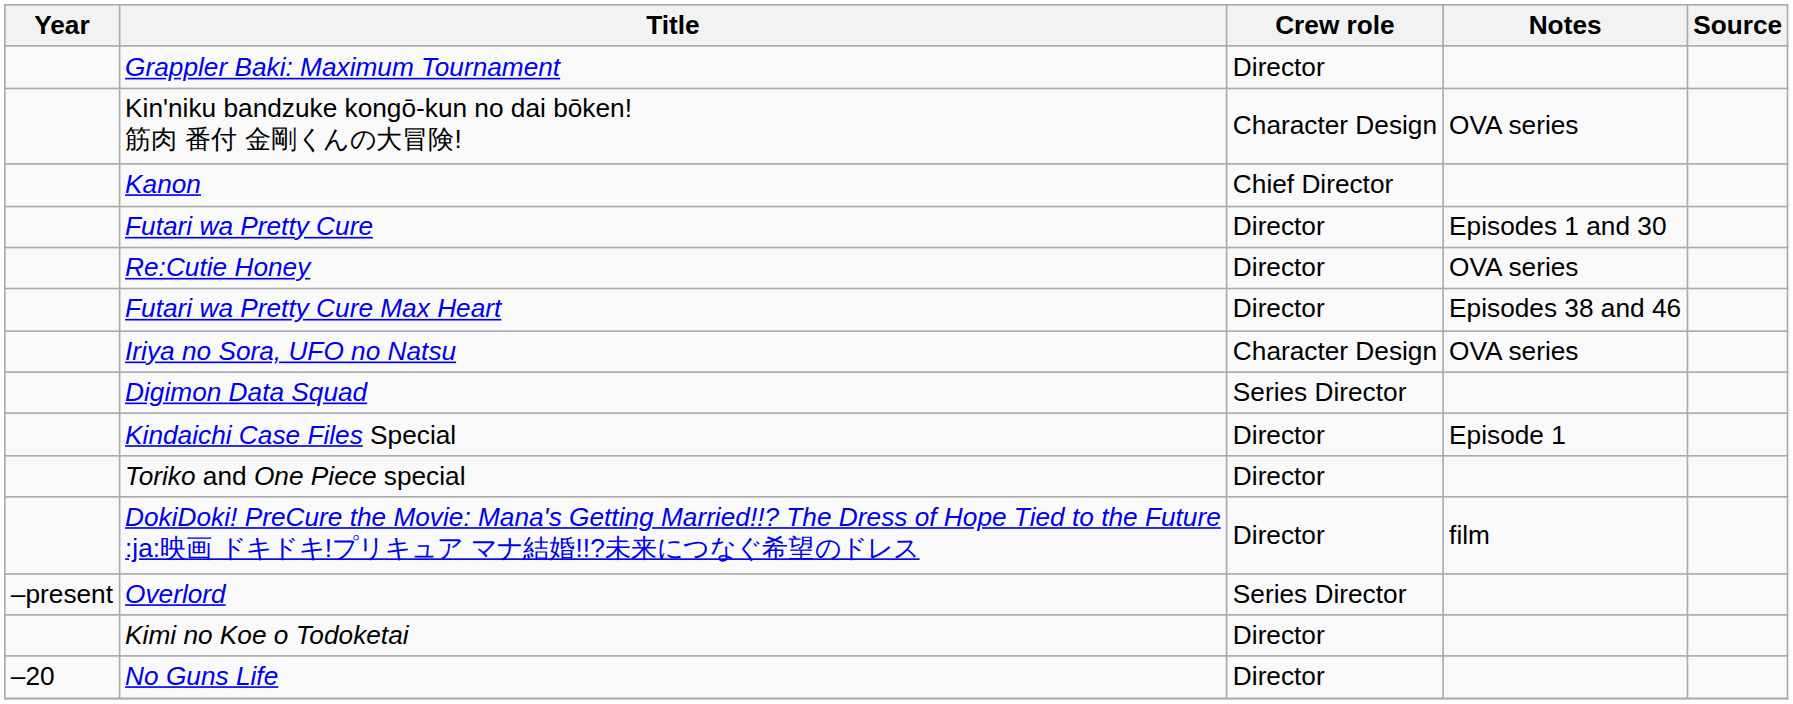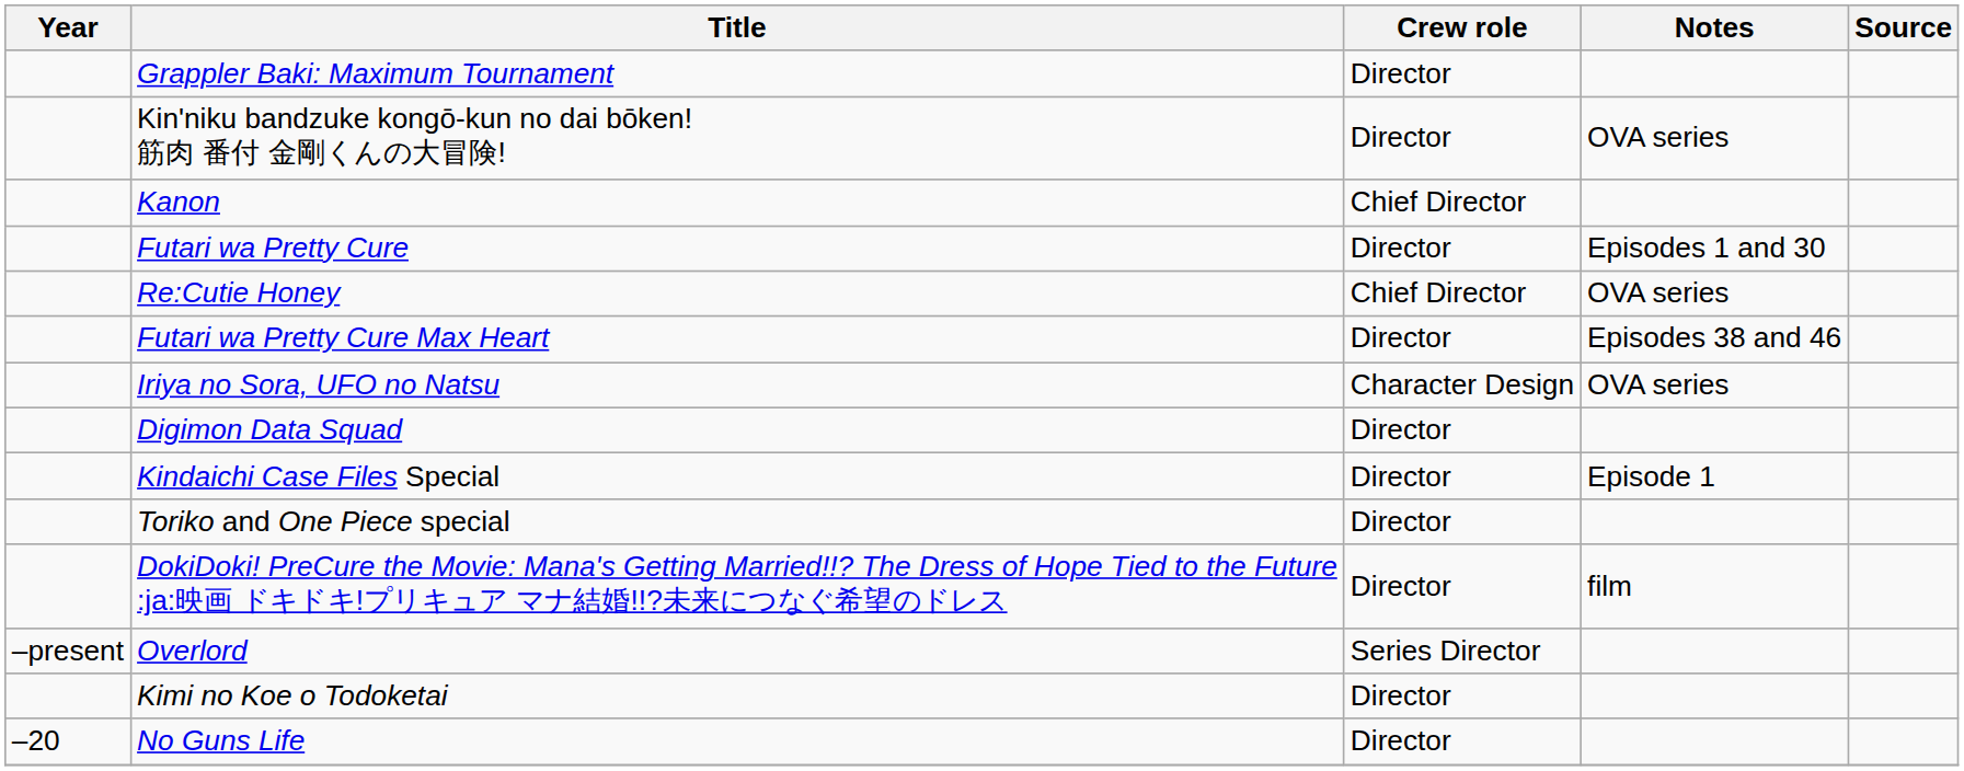Kin'niku bandzuke kongō-kun no dai bōken! 筋肉 番付 金剛くんの大冒険! | Crew role: Character Design -> Director
Re:Cutie Honey | Crew role: Director -> Chief Director
Digimon Data Squad | Crew role: Series Director -> Director
